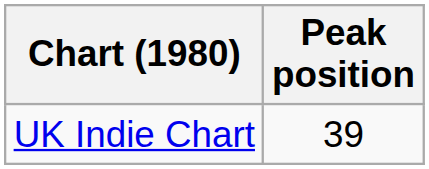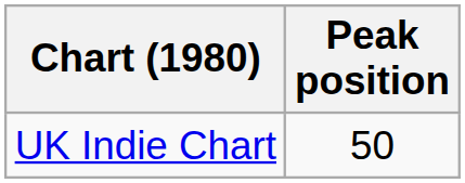UK Indie Chart | Peak position: 39 -> 50
